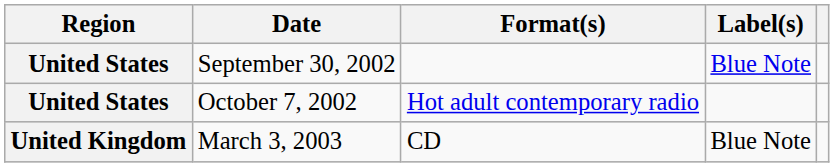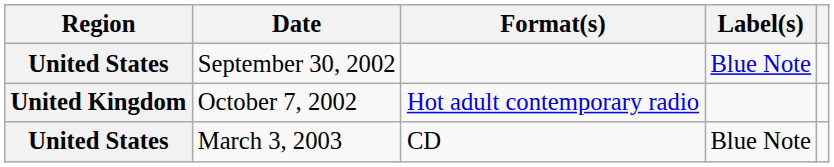October 7, 2002 | Region: United States -> United Kingdom
March 3, 2003 | Region: United Kingdom -> United States
